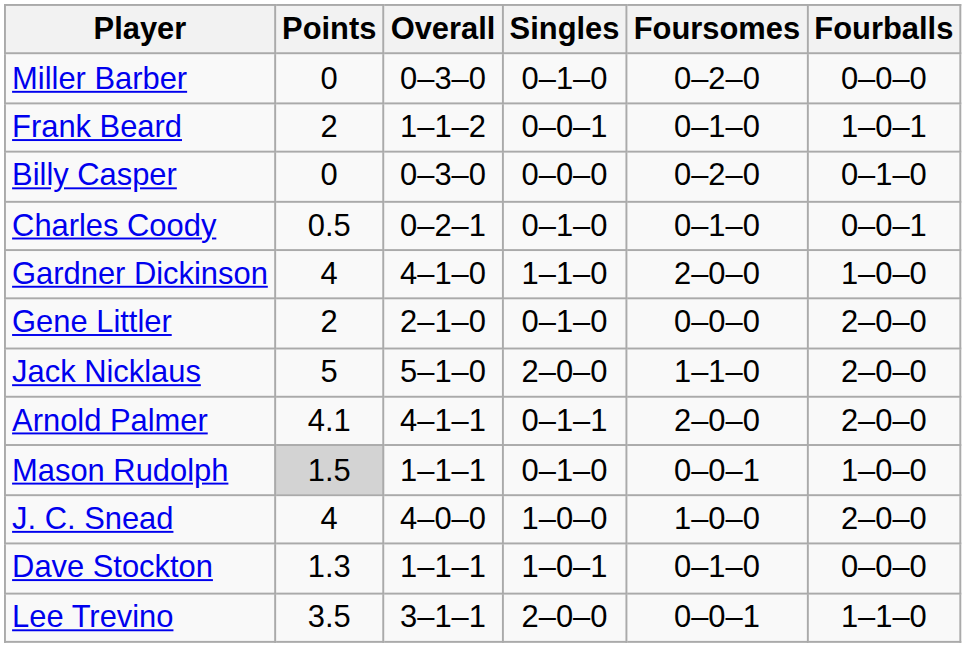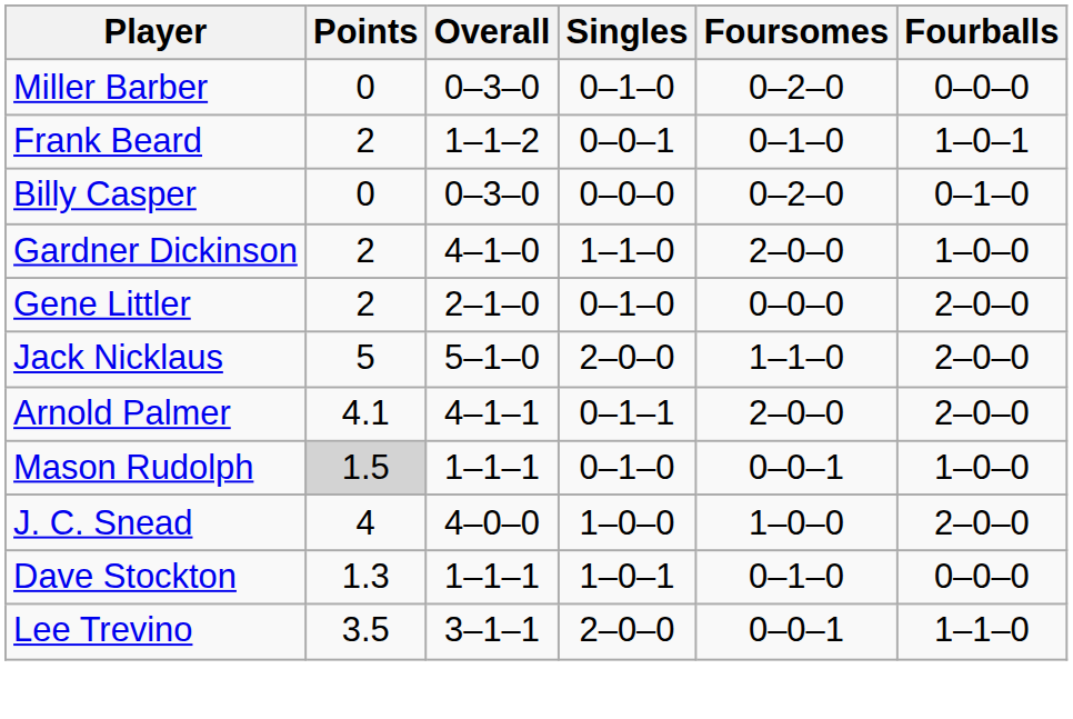- row: Charles Coody | 0.5 | 0–2–1 | 0–1–0 | 0–1–0 | 0–0–1
Gardner Dickinson | Points: 4 -> 2
